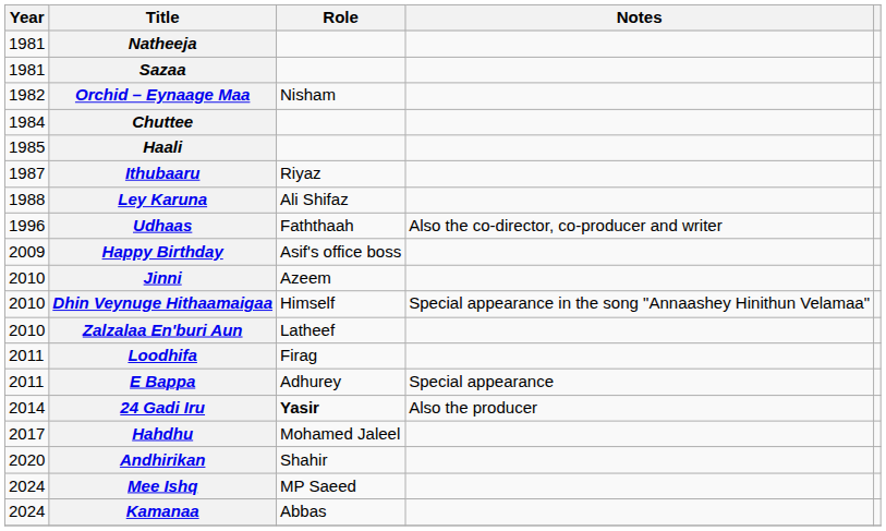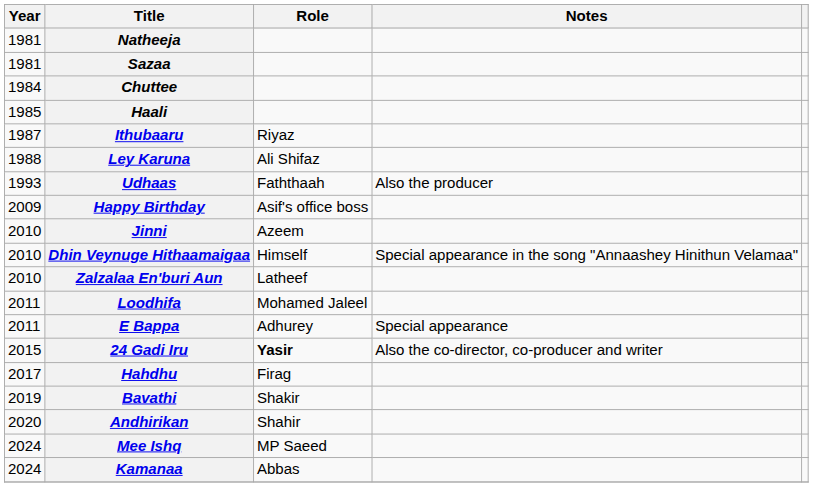- row: 1982 | Orchid – Eynaage Maa | Nisham
Udhaas | Year: 1996 -> 1993
Udhaas | Notes: Also the co-director, co-producer and writer -> Also the producer
Loodhifa | Role: Firag -> Mohamed Jaleel
24 Gadi Iru | Year: 2014 -> 2015
24 Gadi Iru | Notes: Also the producer -> Also the co-director, co-producer and writer
Hahdhu | Role: Mohamed Jaleel -> Firag
+ row: 2019 | Bavathi | Shakir
